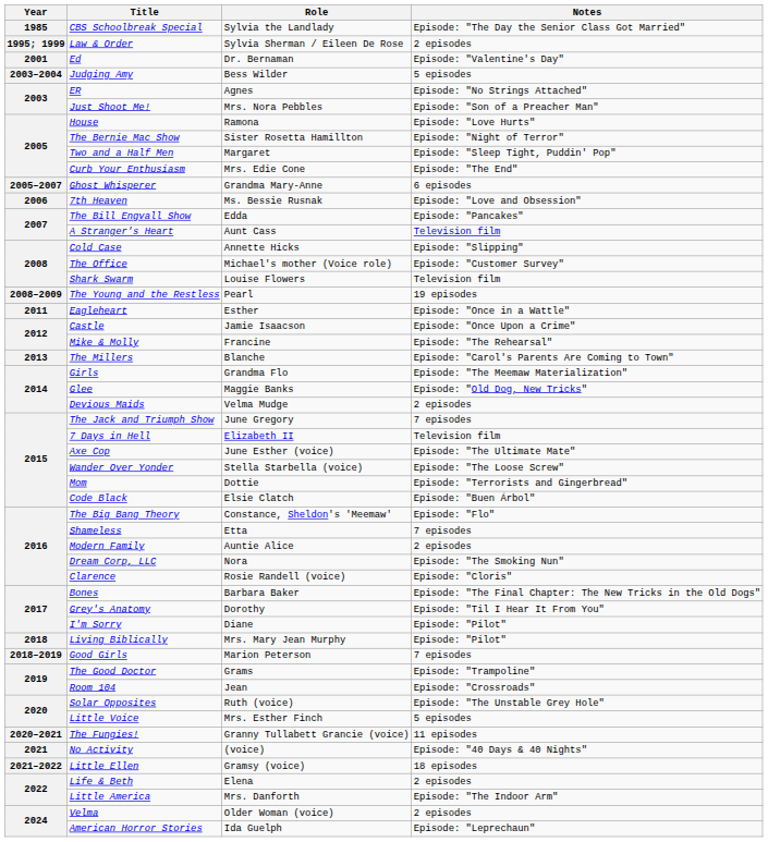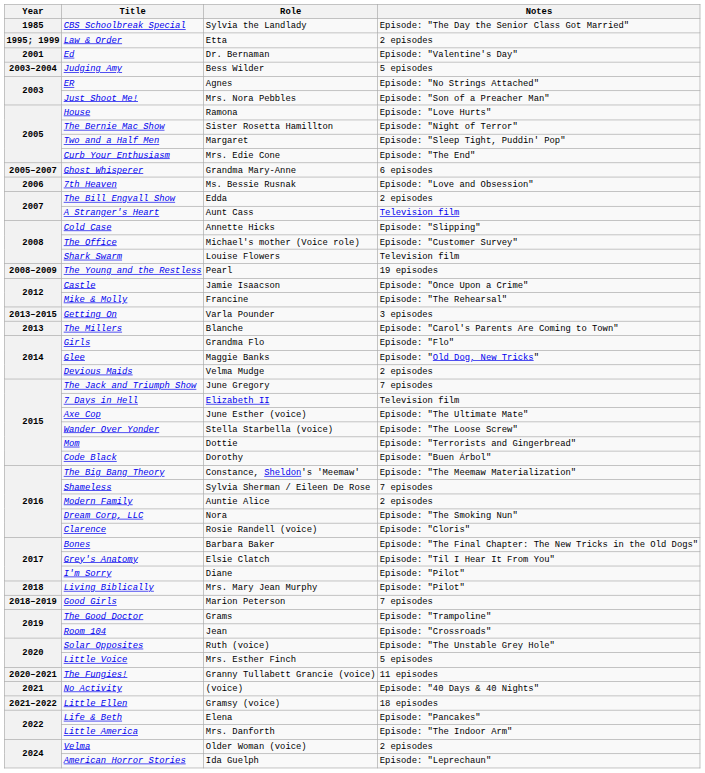Law & Order | Role: Sylvia Sherman / Eileen De Rose -> Etta
The Bill Engvall Show | Notes: Episode: "Pancakes" -> 2 episodes
- row: 2011 | Eagleheart | Esther | Episode: "Once in a Wattle"
+ row: 2013–2015 | Getting On | Varla Pounder | 3 episodes
Girls | Notes: Episode: "The Meemaw Materialization" -> Episode: "Flo"
Code Black | Role: Elsie Clatch -> Dorothy
The Big Bang Theory | Notes: Episode: "Flo" -> Episode: "The Meemaw Materialization"
Shameless | Role: Etta -> Sylvia Sherman / Eileen De Rose
Grey's Anatomy | Role: Dorothy -> Elsie Clatch
Life & Beth | Notes: 2 episodes -> Episode: "Pancakes"
